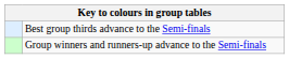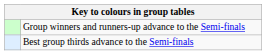rows swapped: Group winners and runners-up advance to the Semi-finals <-> Best group thirds advance to the Semi-finals
